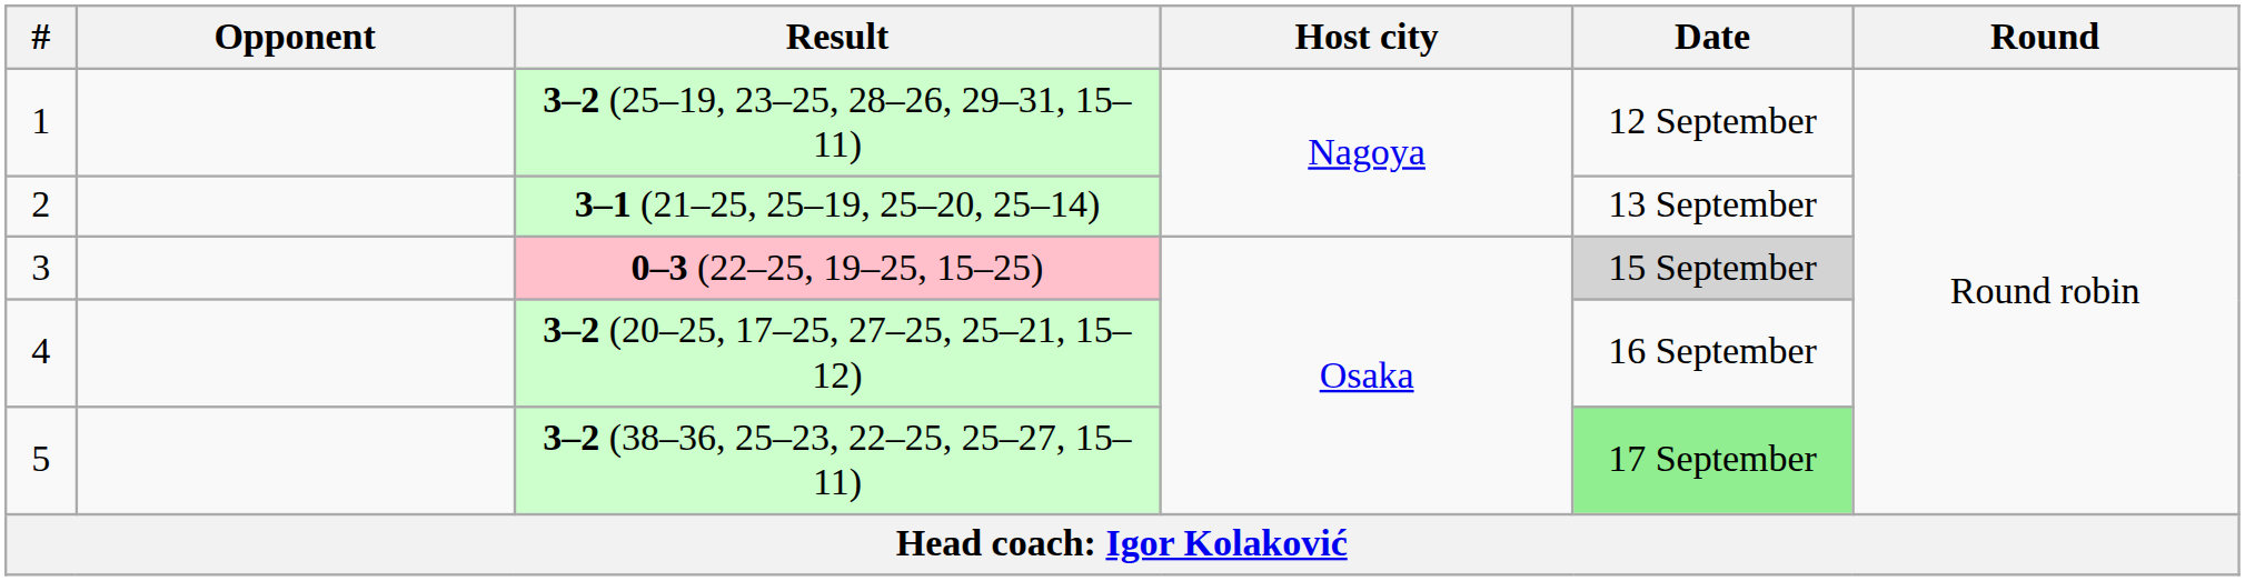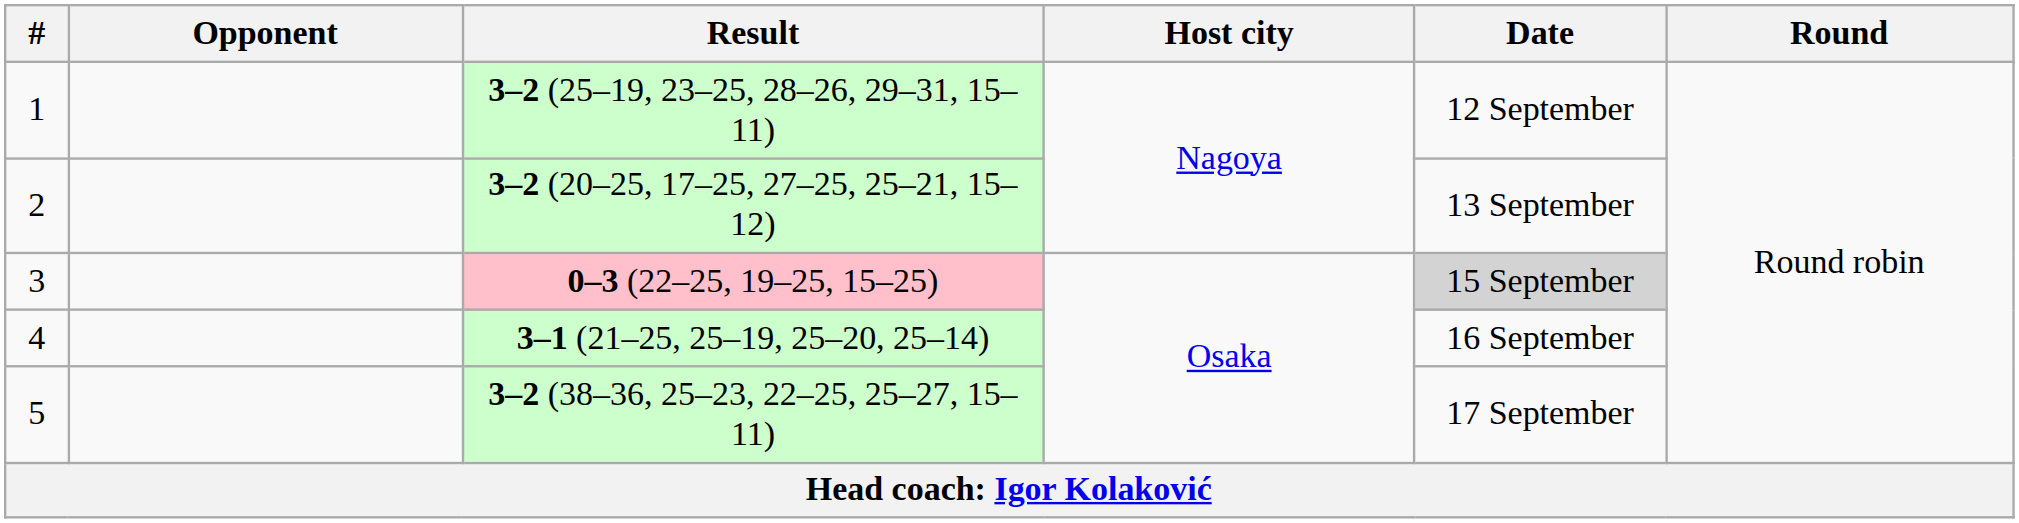2 | Result: 3–1 (21–25, 25–19, 25–20, 25–14) -> 3–2 (20–25, 17–25, 27–25, 25–21, 15–12)
4 | Result: 3–2 (20–25, 17–25, 27–25, 25–21, 15–12) -> 3–1 (21–25, 25–19, 25–20, 25–14)
5 | Date: lightgreen background -> no background
